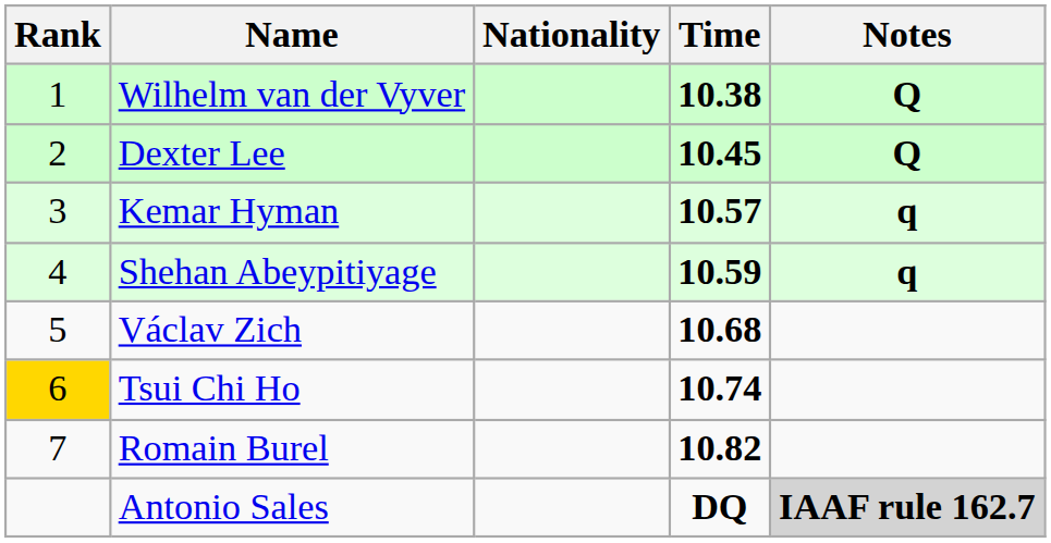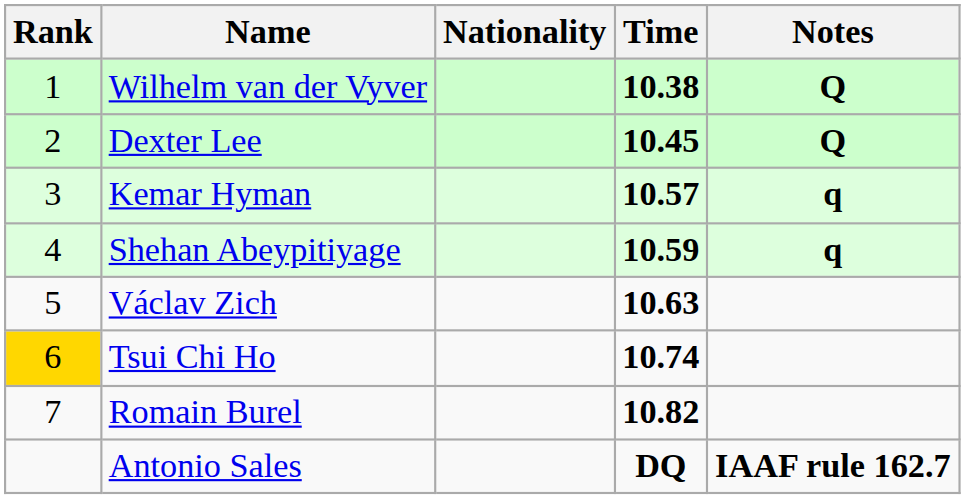Václav Zich | Time: 10.68 -> 10.63
Antonio Sales | Notes: lightgrey background -> no background
